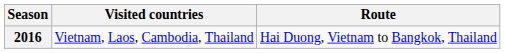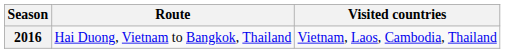columns swapped: Route <-> Visited countries
